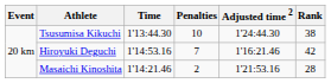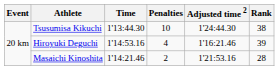Hiroyuki Deguchi | Penalties: 7 -> 4
Hiroyuki Deguchi | Rank: 42 -> 39
